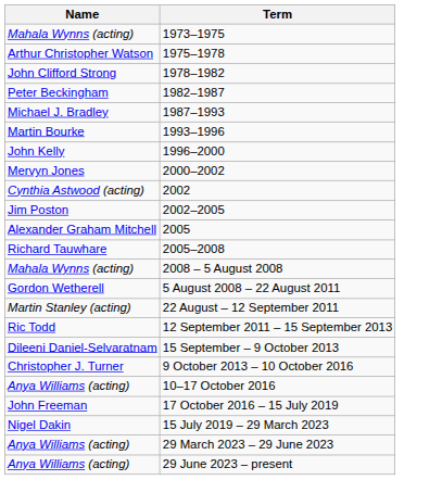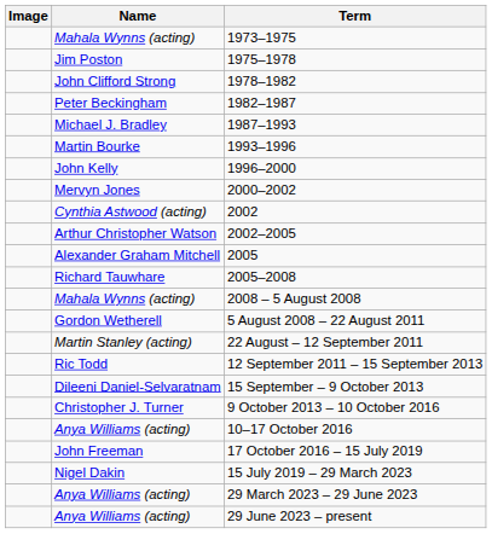+ column: Image
1975–1978 | Name: Arthur Christopher Watson -> Jim Poston
2002–2005 | Name: Jim Poston -> Arthur Christopher Watson
